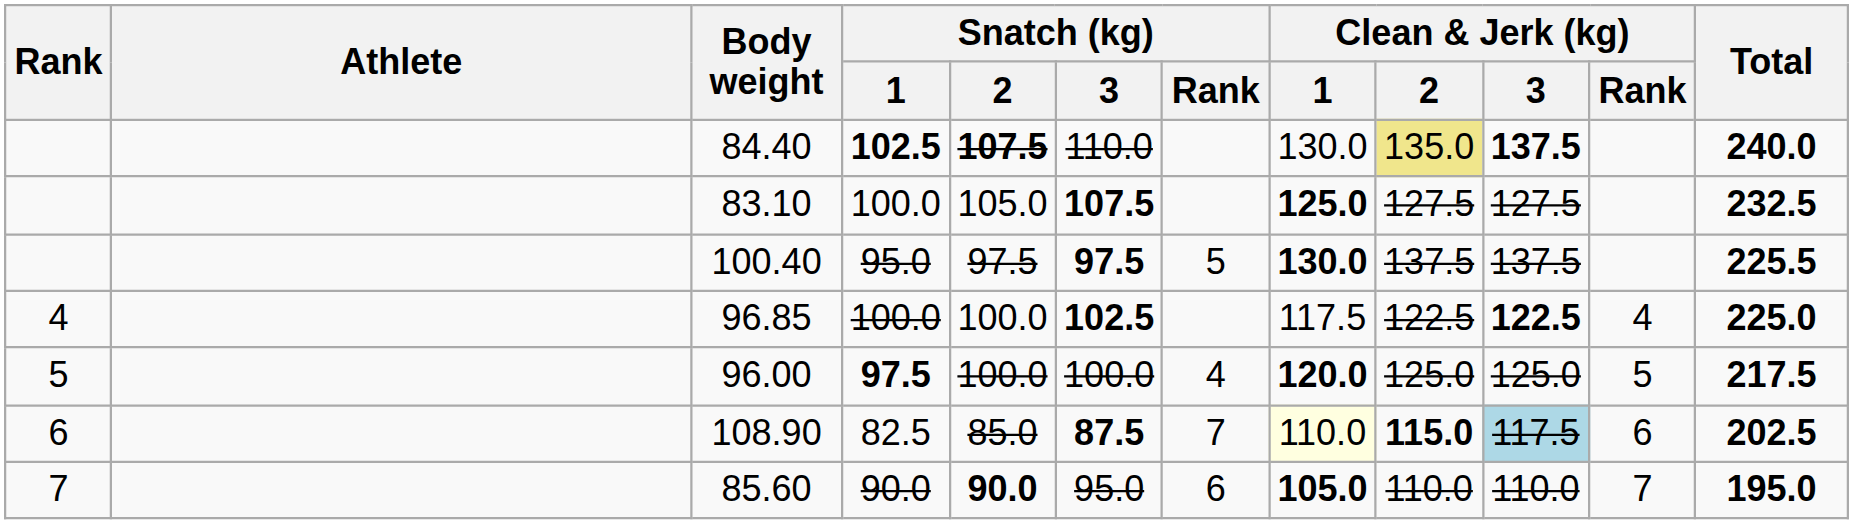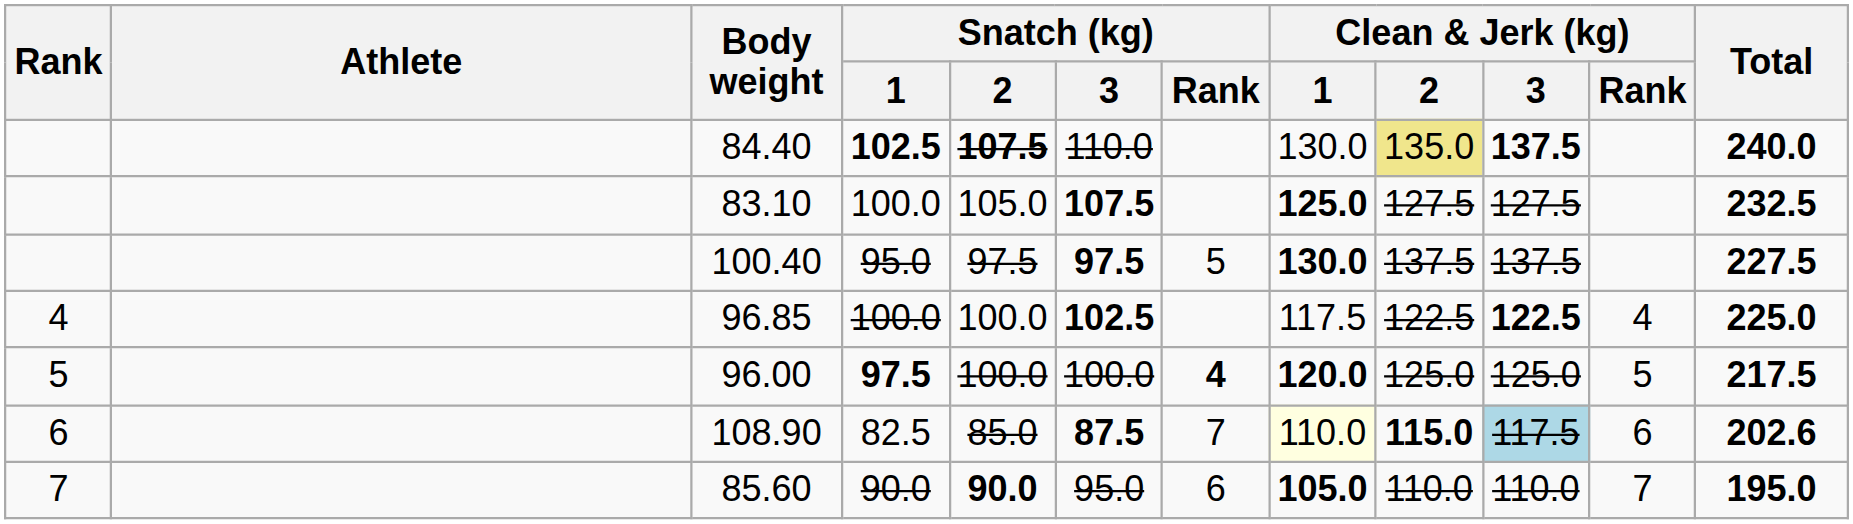100.40 | Total: 225.5 -> 227.5
96.00 | Snatch (kg) / Rank: normal -> bold
108.90 | Total: 202.5 -> 202.6
